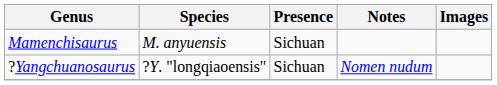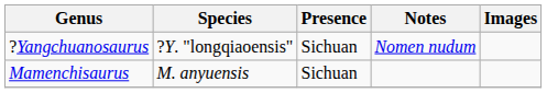rows swapped: Mamenchisaurus <-> ?Yangchuanosaurus
